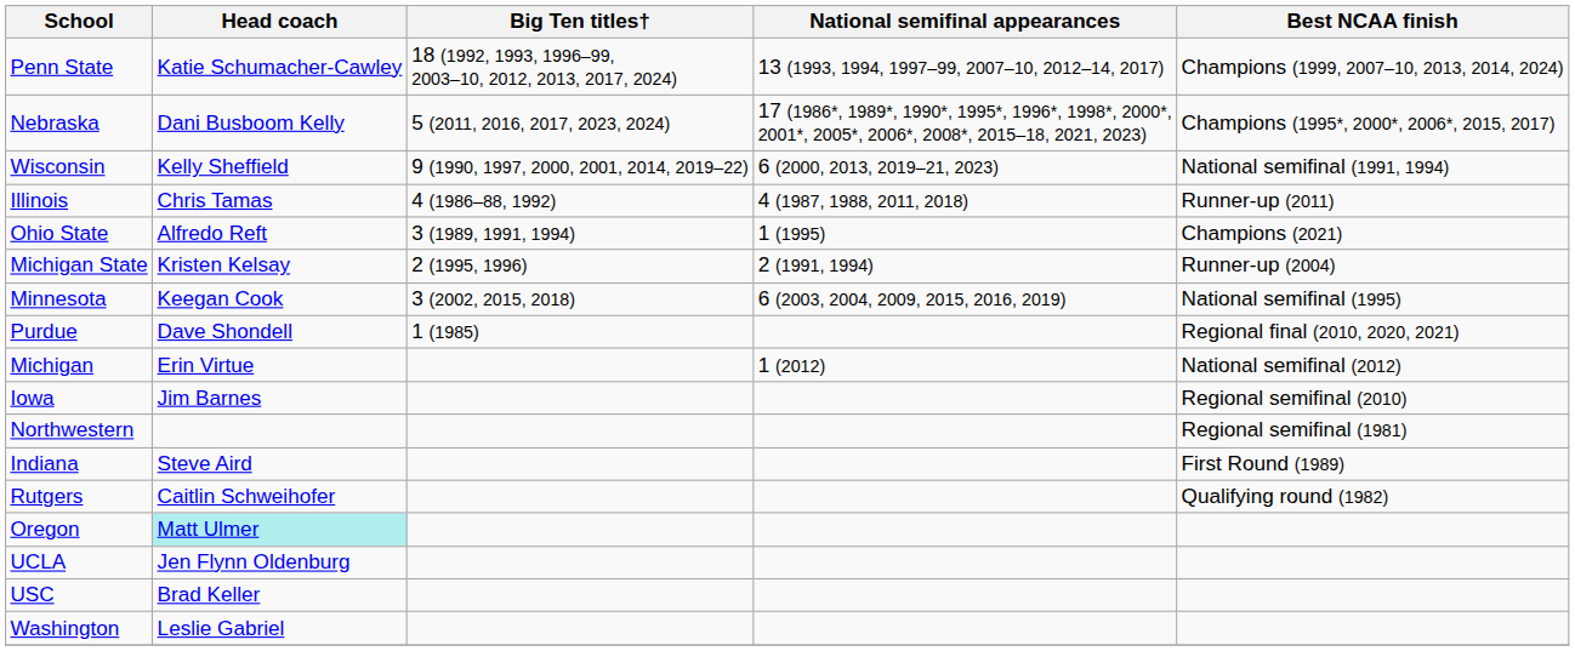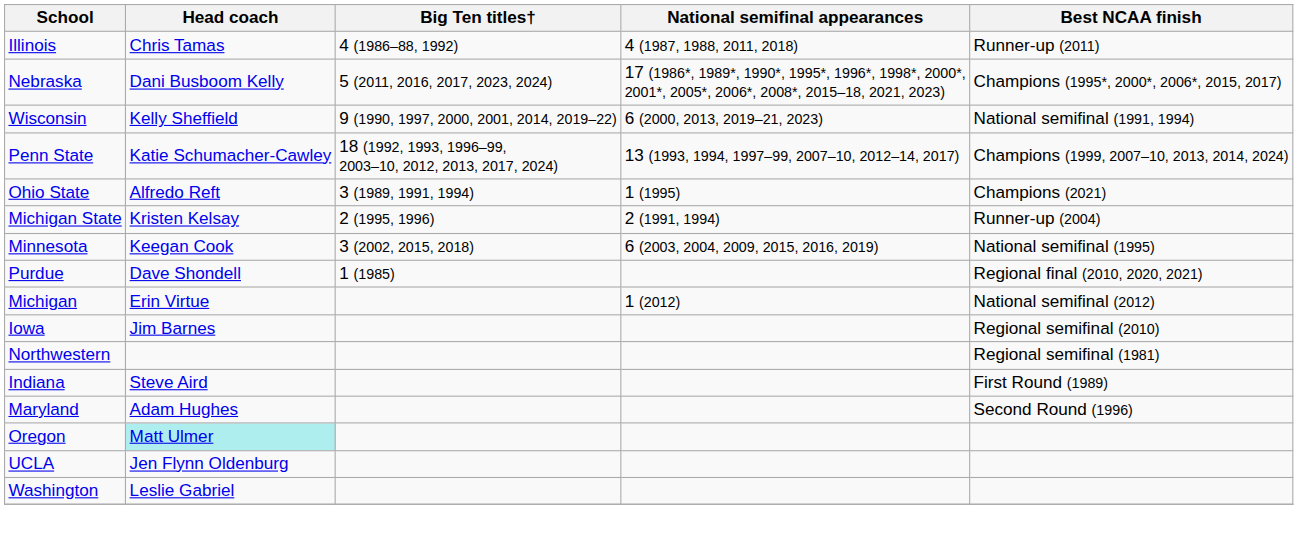rows swapped: Penn State <-> Illinois
+ row: Maryland | Adam Hughes | Second Round (1996)
- row: Rutgers | Caitlin Schweihofer | Qualifying round (1982)
- row: USC | Brad Keller
